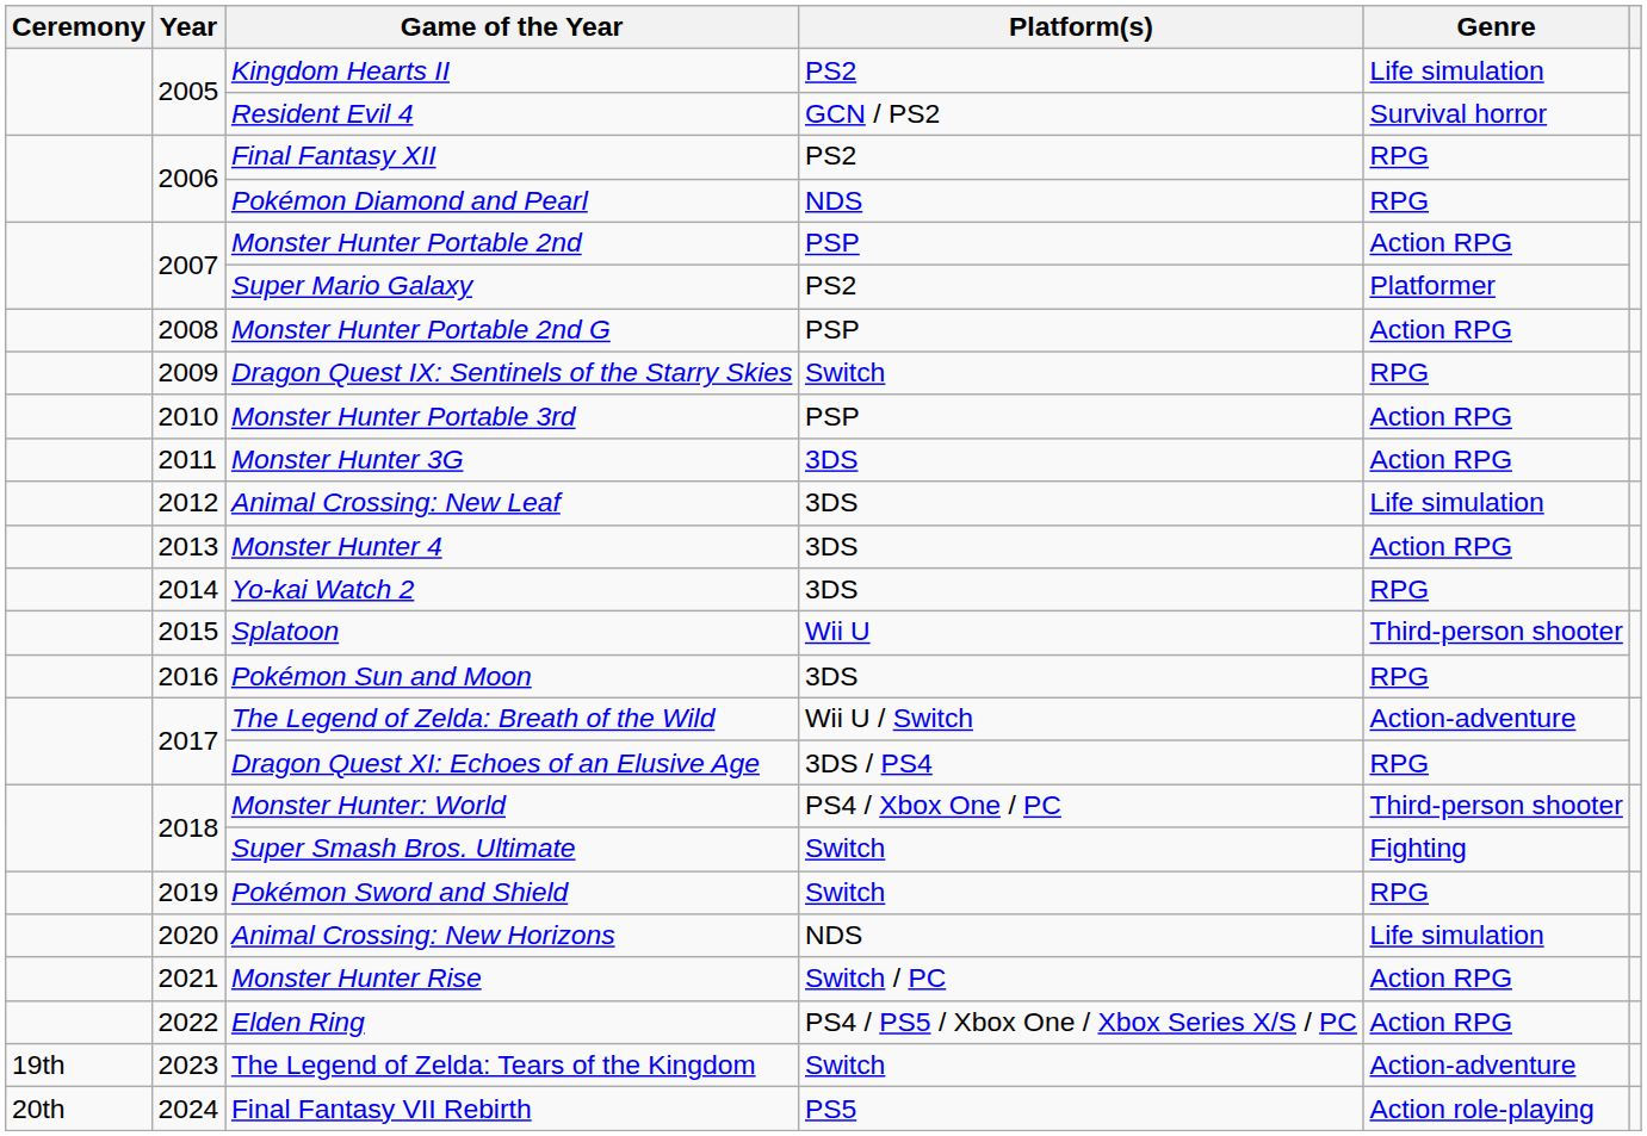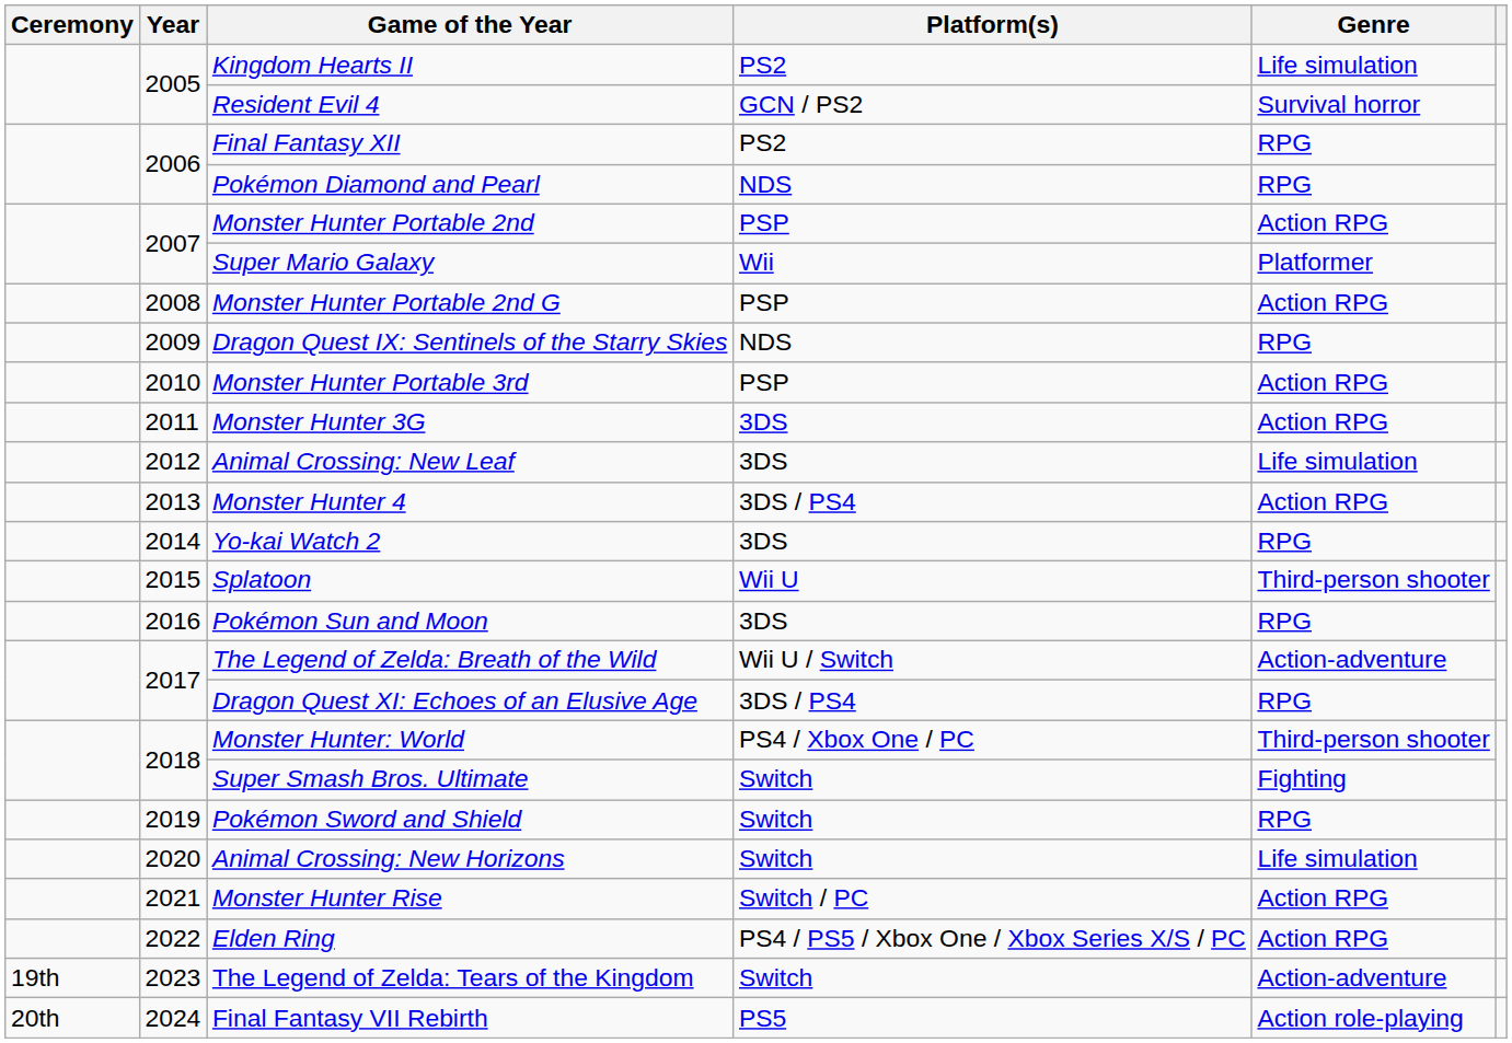Super Mario Galaxy | Platform(s): PS2 -> Wii
Dragon Quest IX: Sentinels of the Starry Skies | Platform(s): Switch -> NDS
Monster Hunter 4 | Platform(s): 3DS -> 3DS / PS4
Animal Crossing: New Horizons | Platform(s): NDS -> Switch
